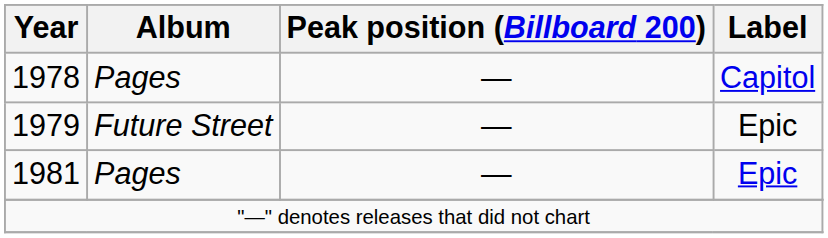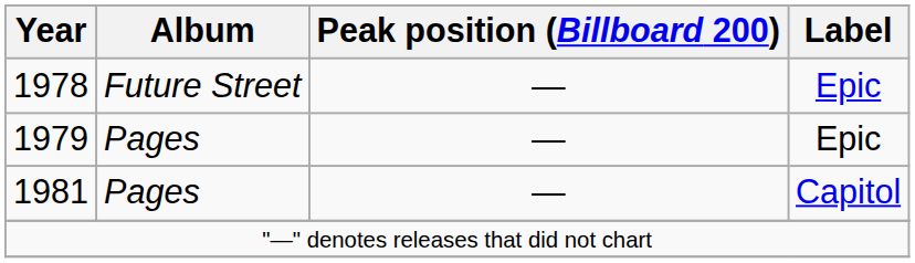1978 | Album: Pages -> Future Street
1978 | Label: Capitol -> Epic
1979 | Album: Future Street -> Pages
1981 | Label: Epic -> Capitol
